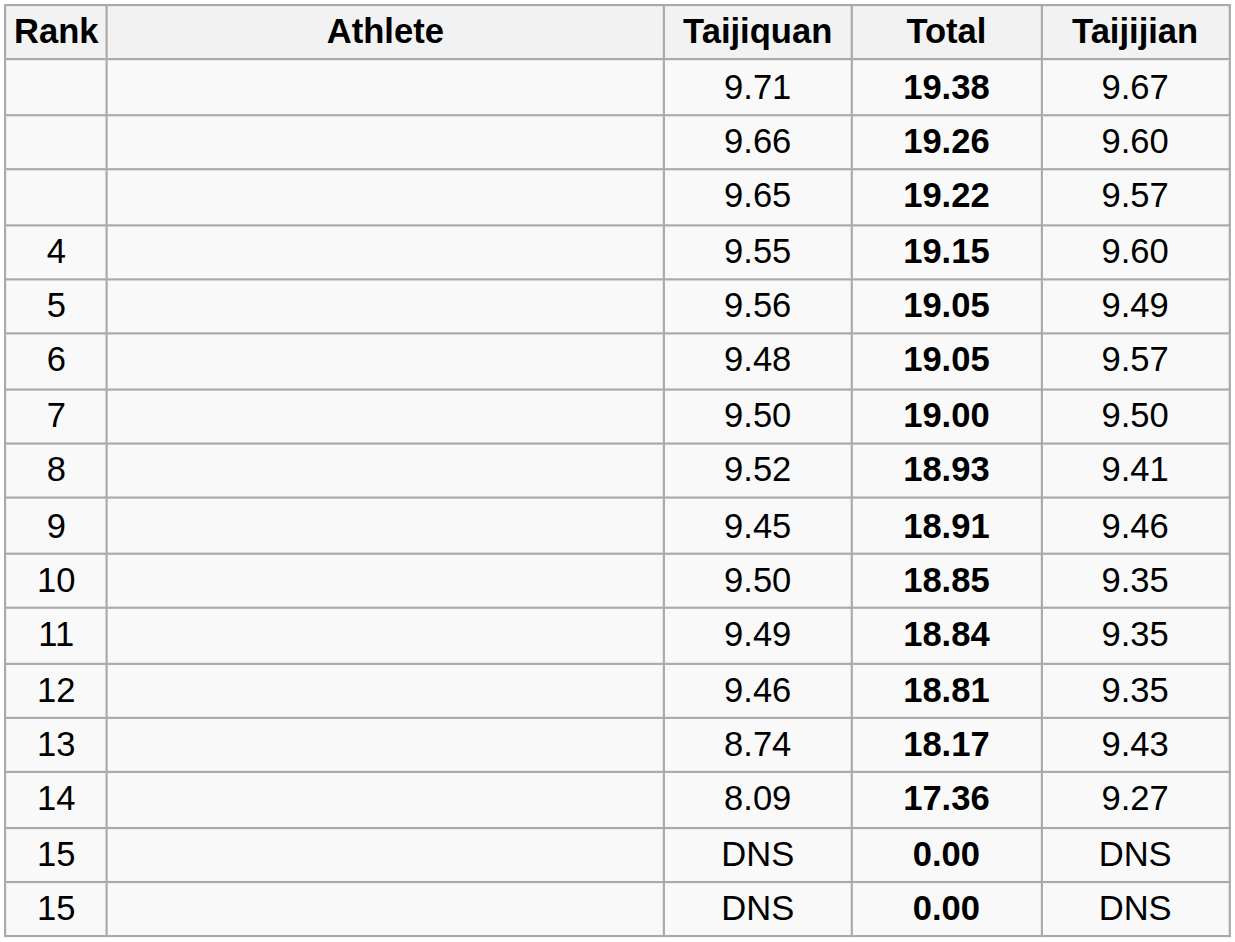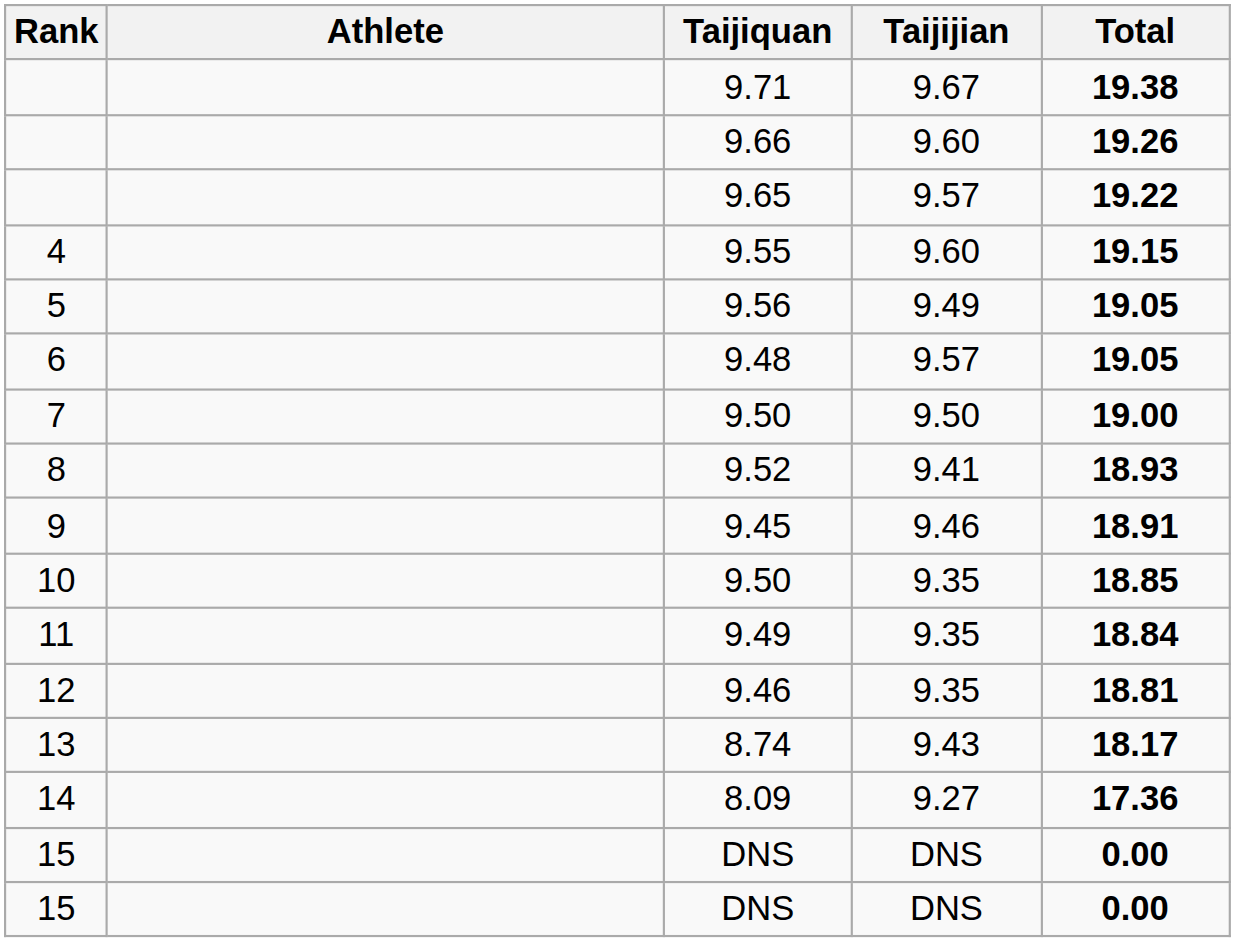columns swapped: Taijijian <-> Total
